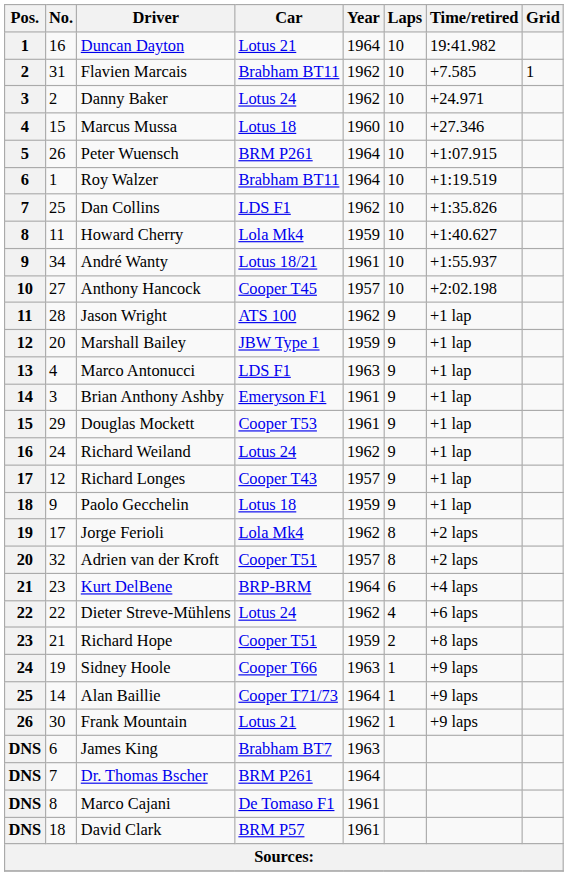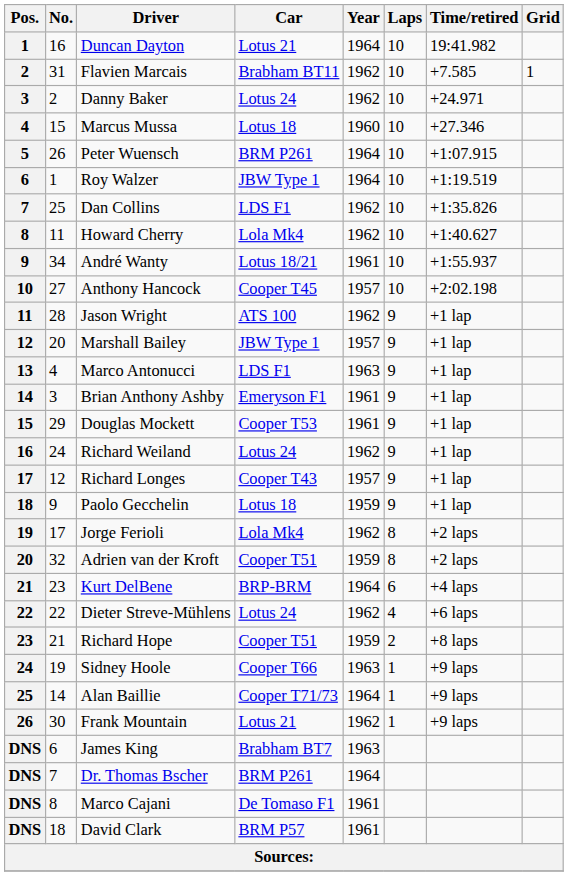Roy Walzer | Car: Brabham BT11 -> JBW Type 1
Howard Cherry | Year: 1959 -> 1962
Marshall Bailey | Year: 1959 -> 1957
Adrien van der Kroft | Year: 1957 -> 1959
